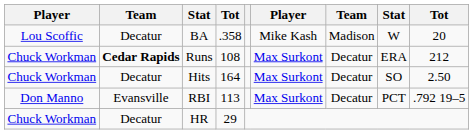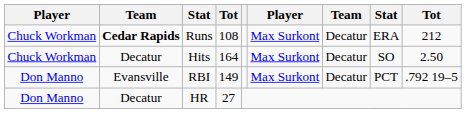- row: Lou Scoffic | Decatur | BA | .358 | Mike Kash | Madison | W | 20
RBI | column 4: 113 -> 149
HR | column 1: Chuck Workman -> Don Manno
HR | column 4: 29 -> 27
